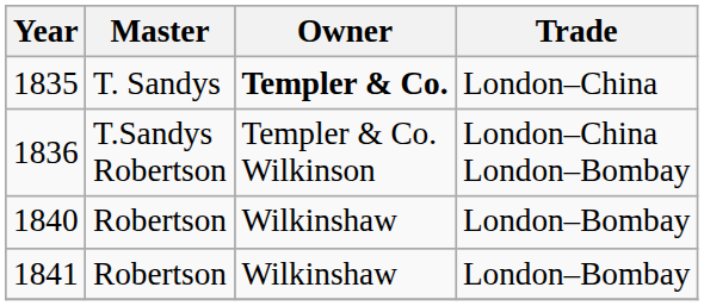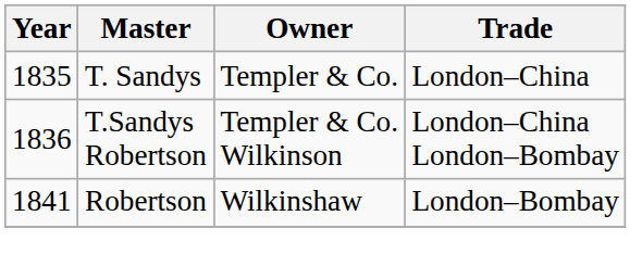1835 | Owner: bold -> normal
- row: 1840 | Robertson | Wilkinshaw | London–Bombay
